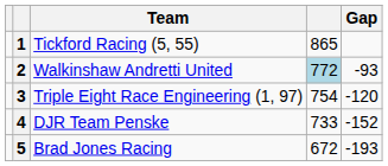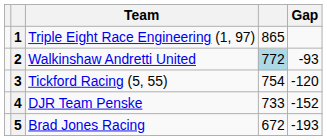1 | Team: Tickford Racing (5, 55) -> Triple Eight Race Engineering (1, 97)
3 | Team: Triple Eight Race Engineering (1, 97) -> Tickford Racing (5, 55)
